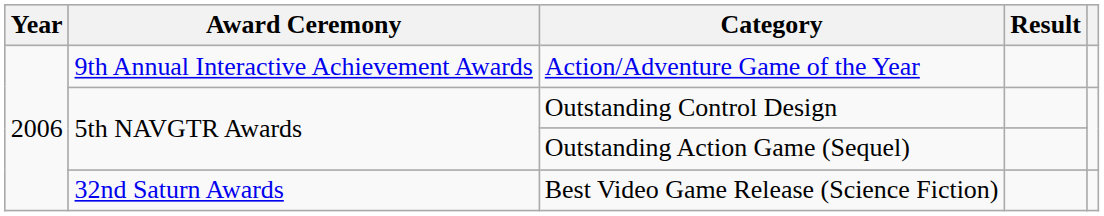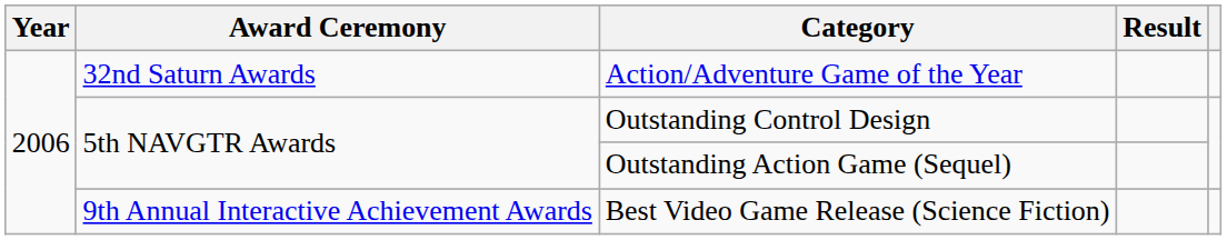Action/Adventure Game of the Year | Award Ceremony: 9th Annual Interactive Achievement Awards -> 32nd Saturn Awards
Best Video Game Release (Science Fiction) | Award Ceremony: 32nd Saturn Awards -> 9th Annual Interactive Achievement Awards
